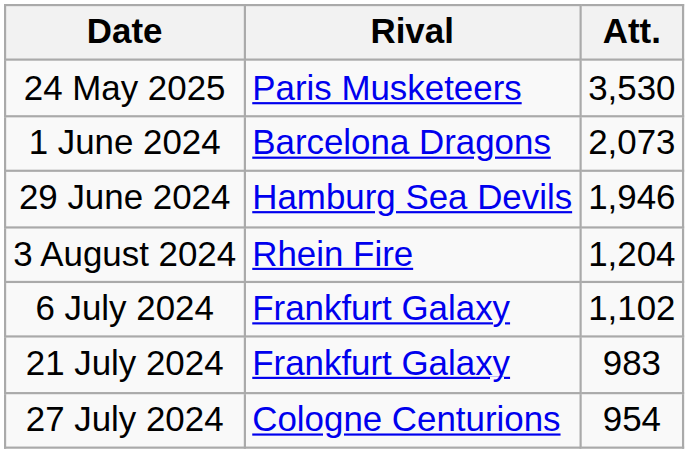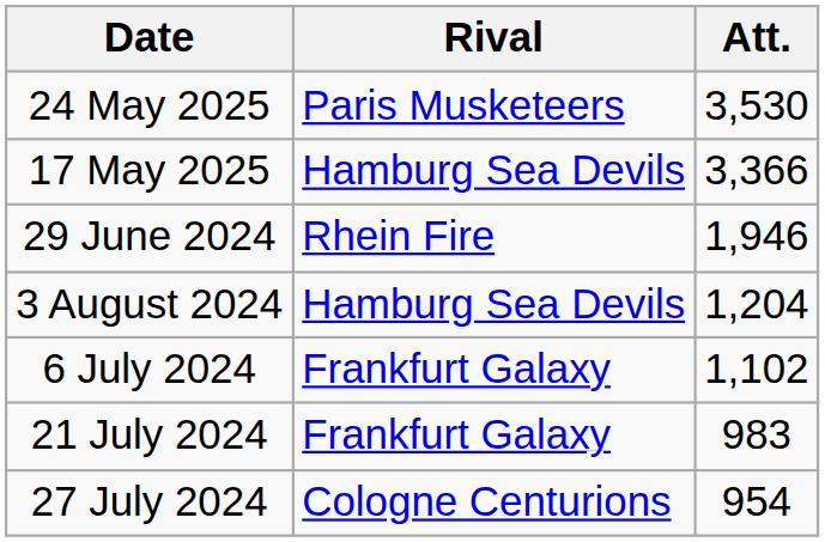+ row: 17 May 2025 | Hamburg Sea Devils | 3,366
- row: 1 June 2024 | Barcelona Dragons | 2,073
29 June 2024 | Rival: Hamburg Sea Devils -> Rhein Fire
3 August 2024 | Rival: Rhein Fire -> Hamburg Sea Devils
